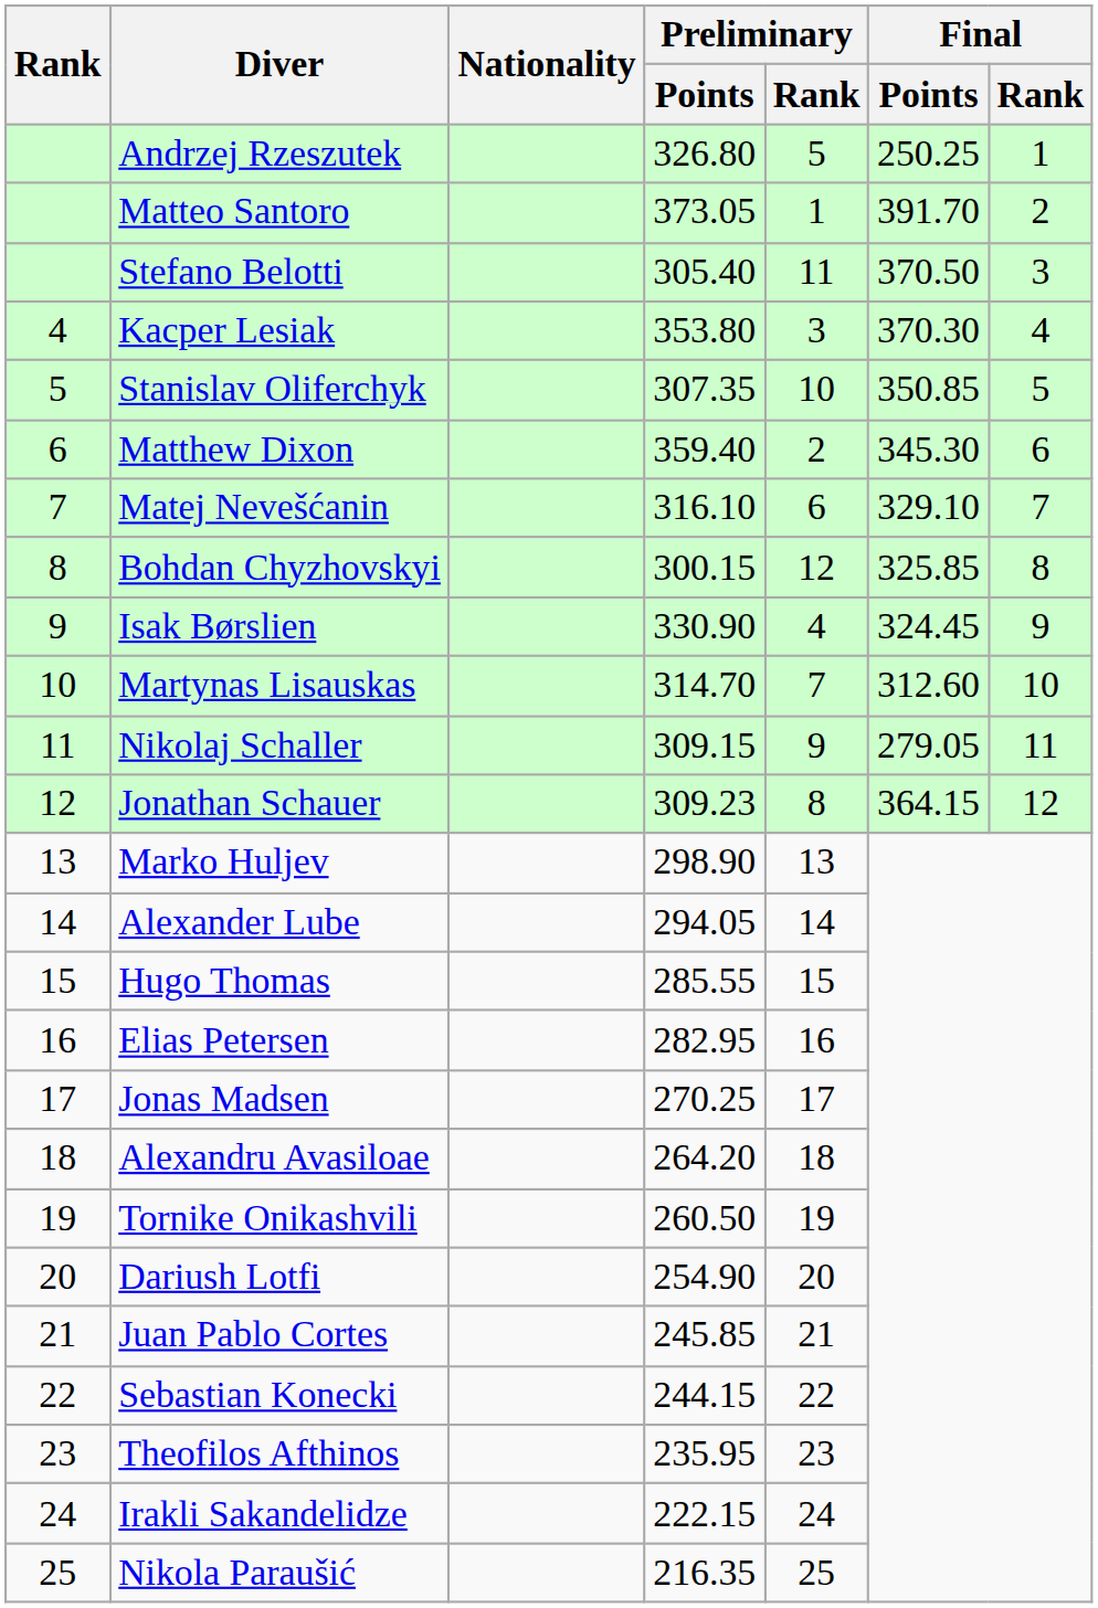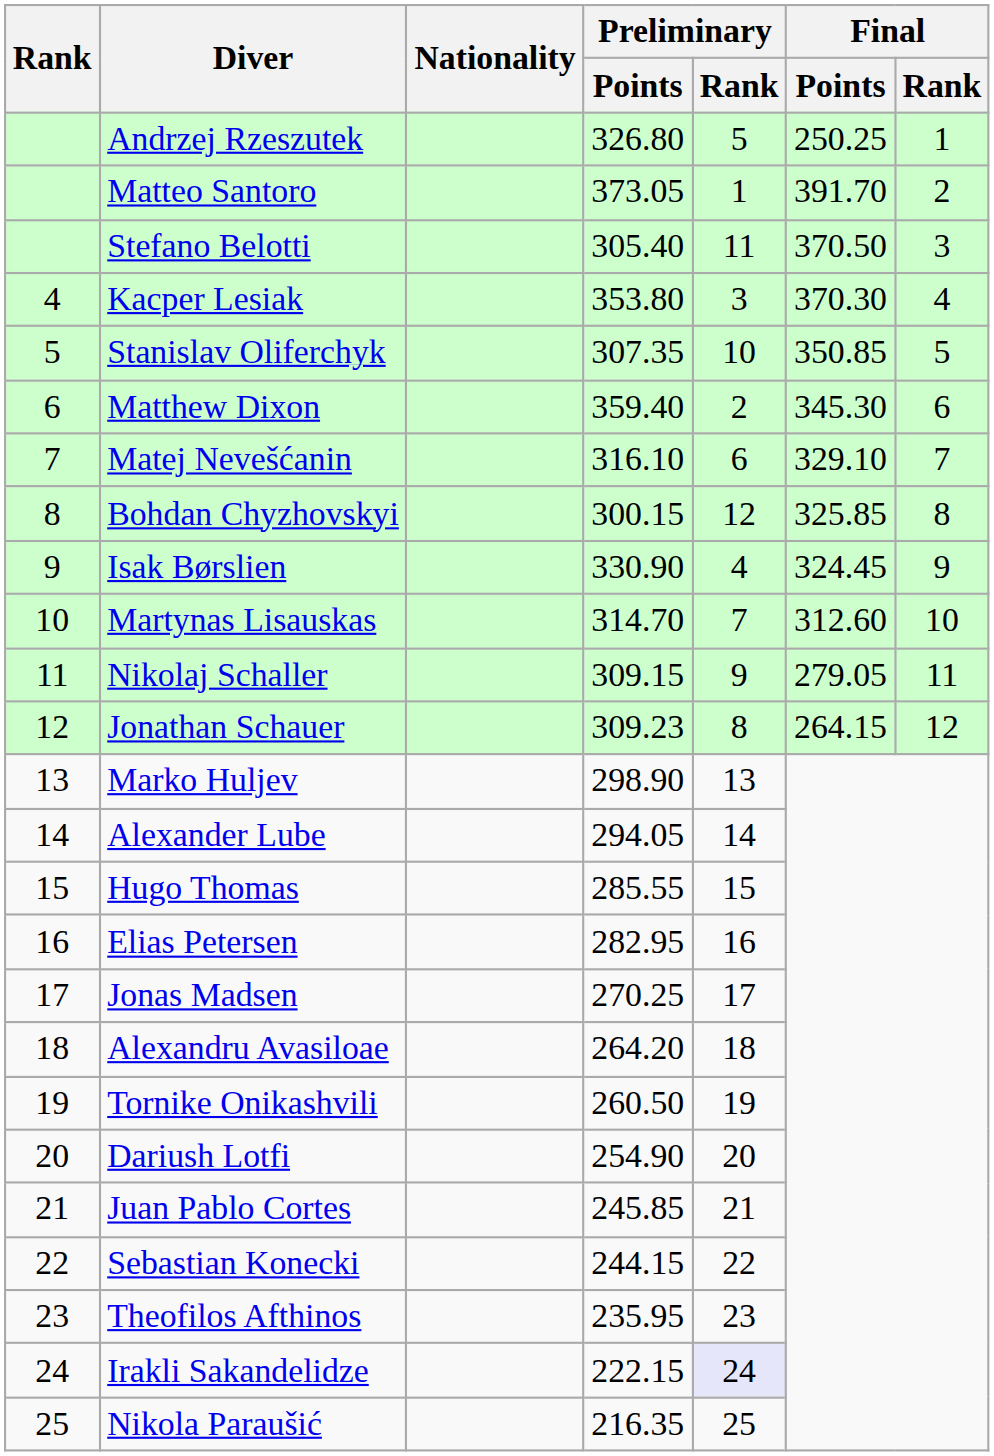Jonathan Schauer | Final / Points: 364.15 -> 264.15
Irakli Sakandelidze | Preliminary / Rank: no background -> lavender background
